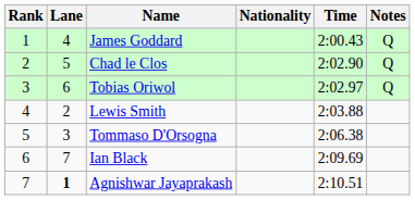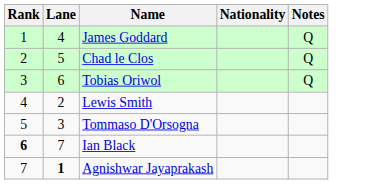- column: Time | 2:00.43 | 2:02.90 | 2:02.97 | 2:03.88 | 2:06.38 | 2:09.69 | 2:10.51
Ian Black | Rank: normal -> bold
